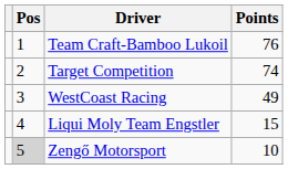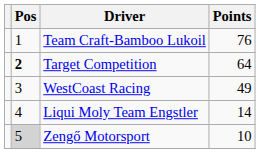Target Competition | Pos: normal -> bold
Target Competition | Points: 74 -> 64
Liqui Moly Team Engstler | Points: 15 -> 14
